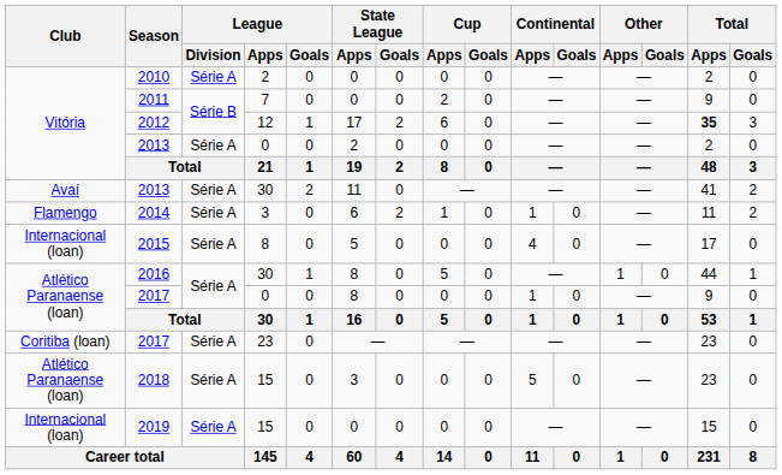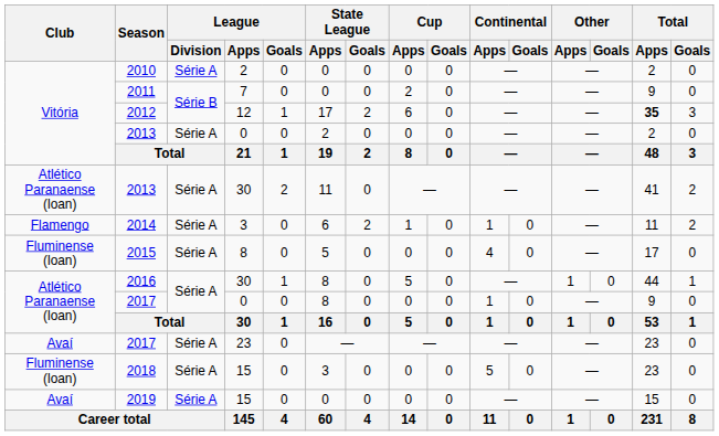2013 / 30 | Club: Avaí -> Atlético Paranaense (loan)
2015 | Club: Internacional (loan) -> Fluminense (loan)
2017 / 23 | Club: Coritiba (loan) -> Avaí
2018 | Club: Atlético Paranaense (loan) -> Fluminense (loan)
2019 | Club: Internacional (loan) -> Avaí
